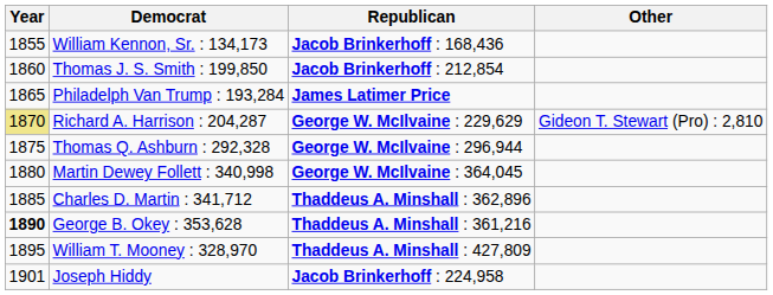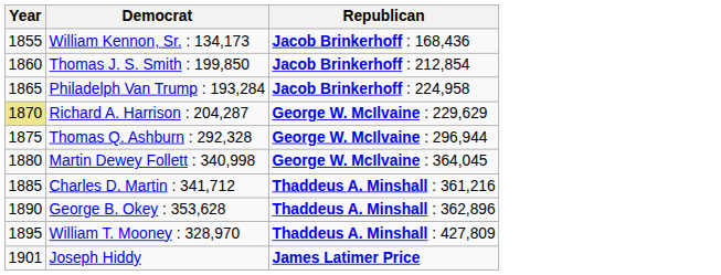- column: Other | Gideon T. Stewart (Pro) : 2,810
Philadelph Van Trump : 193,284 | Republican: James Latimer Price -> Jacob Brinkerhoff : 224,958
Charles D. Martin : 341,712 | Republican: Thaddeus A. Minshall : 362,896 -> Thaddeus A. Minshall : 361,216
George B. Okey : 353,628 | Year: bold -> normal
George B. Okey : 353,628 | Republican: Thaddeus A. Minshall : 361,216 -> Thaddeus A. Minshall : 362,896
Joseph Hiddy | Republican: Jacob Brinkerhoff : 224,958 -> James Latimer Price
